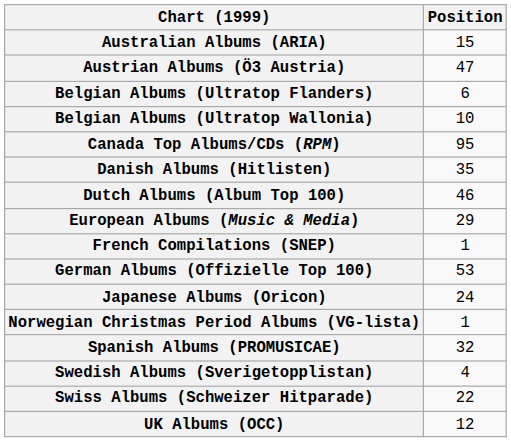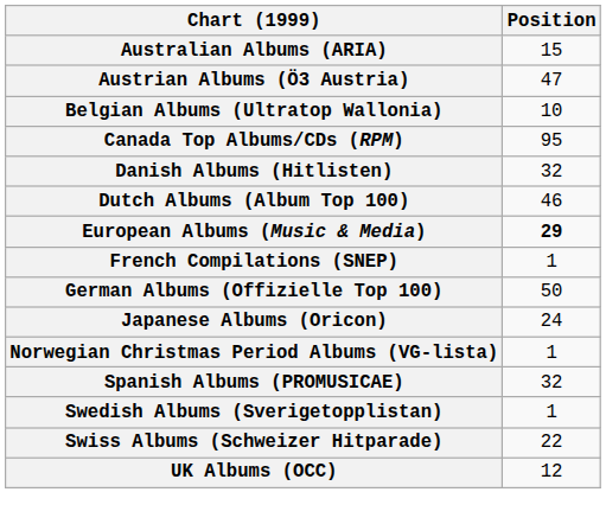- row: Belgian Albums (Ultratop Flanders) | 6
Danish Albums (Hitlisten) | Position: 35 -> 32
European Albums (Music & Media) | Position: normal -> bold
German Albums (Offizielle Top 100) | Position: 53 -> 50
Swedish Albums (Sverigetopplistan) | Position: 4 -> 1
